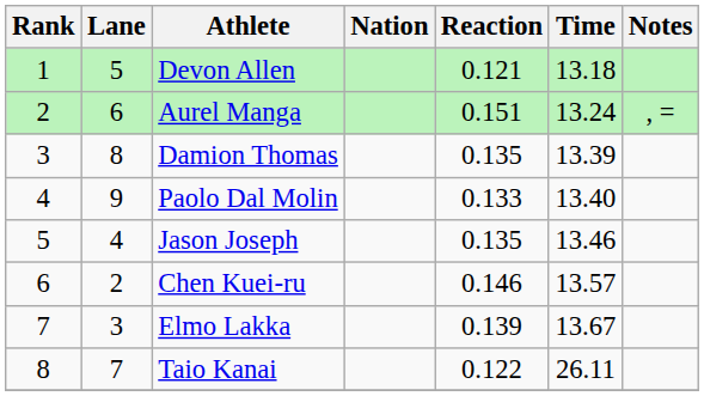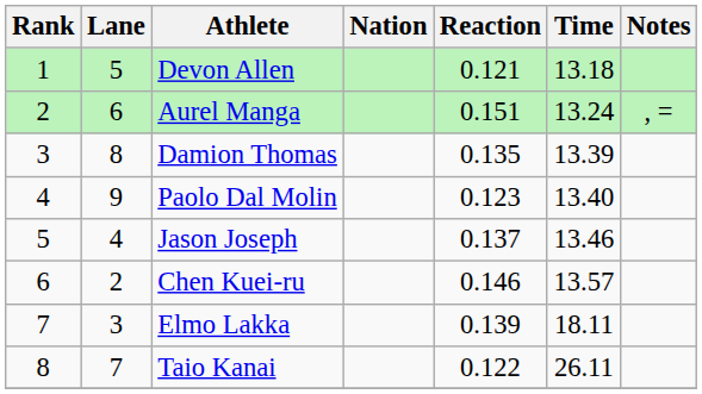Paolo Dal Molin | Reaction: 0.133 -> 0.123
Jason Joseph | Reaction: 0.135 -> 0.137
Elmo Lakka | Time: 13.67 -> 18.11
